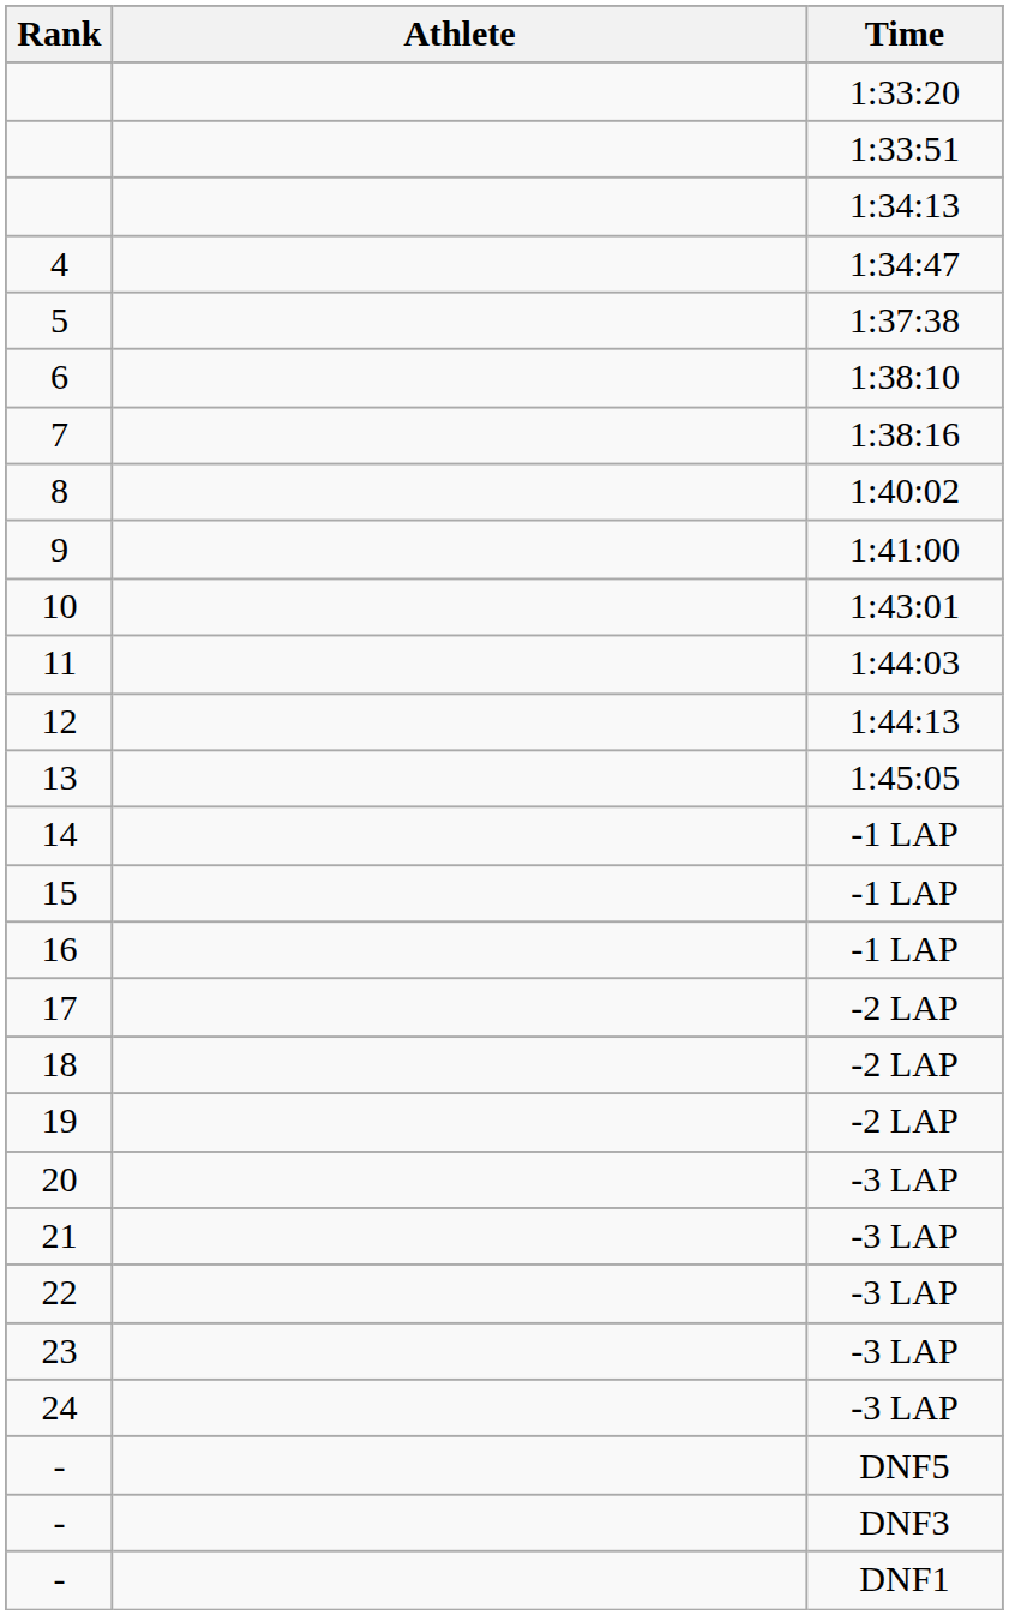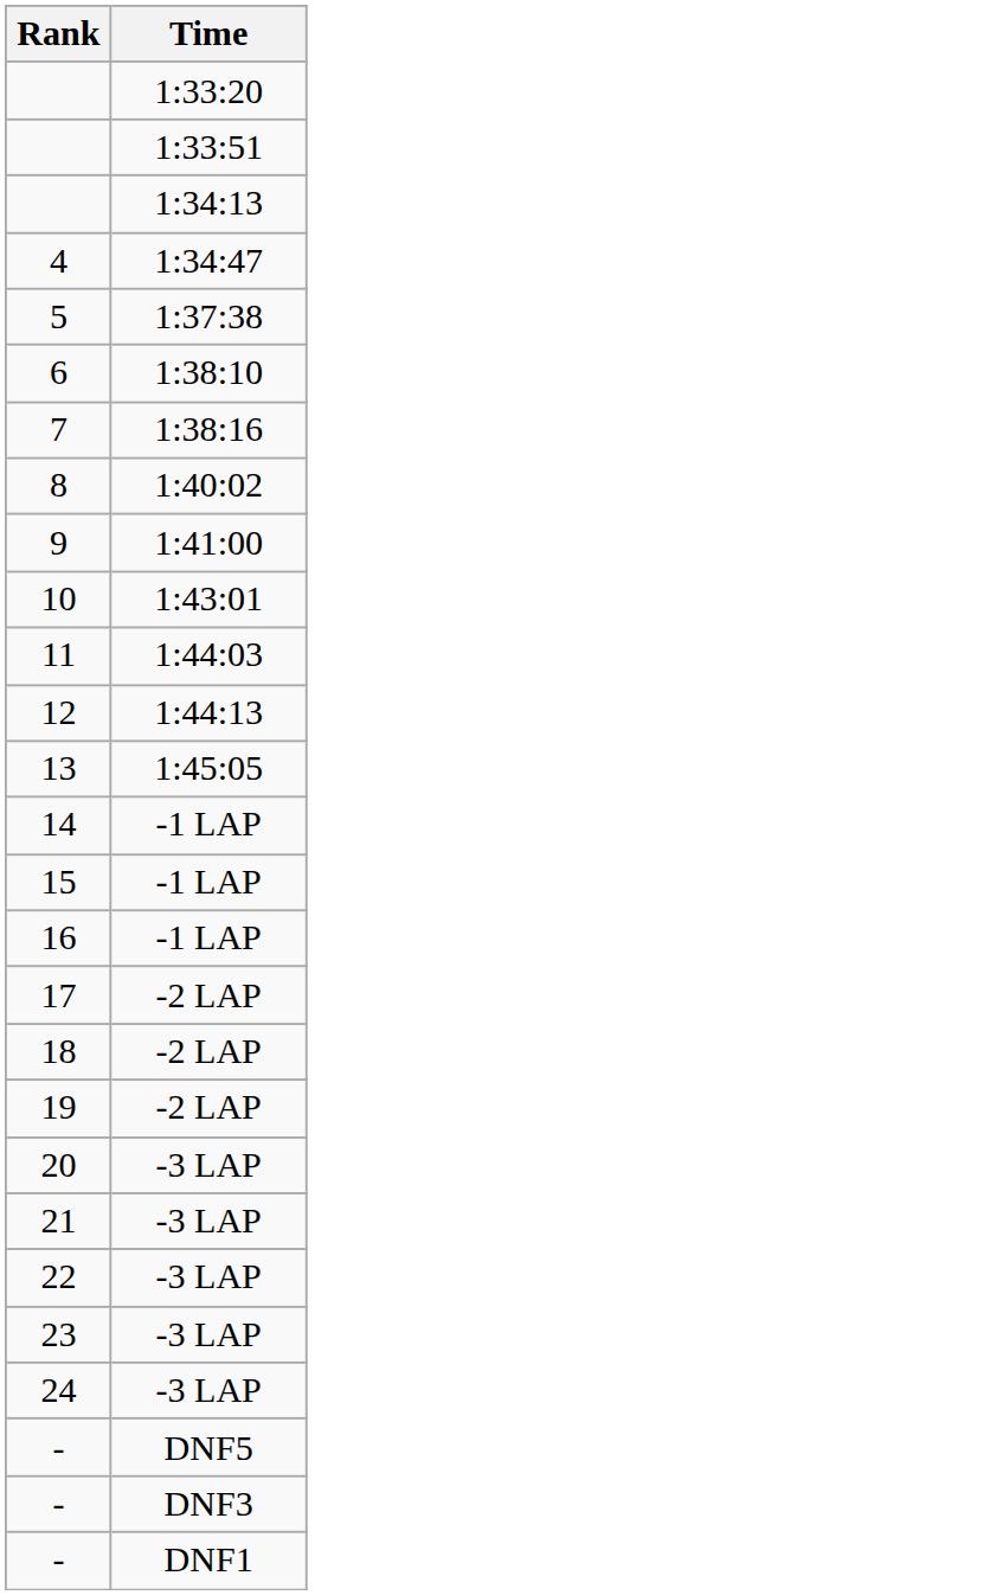- column: Athlete
